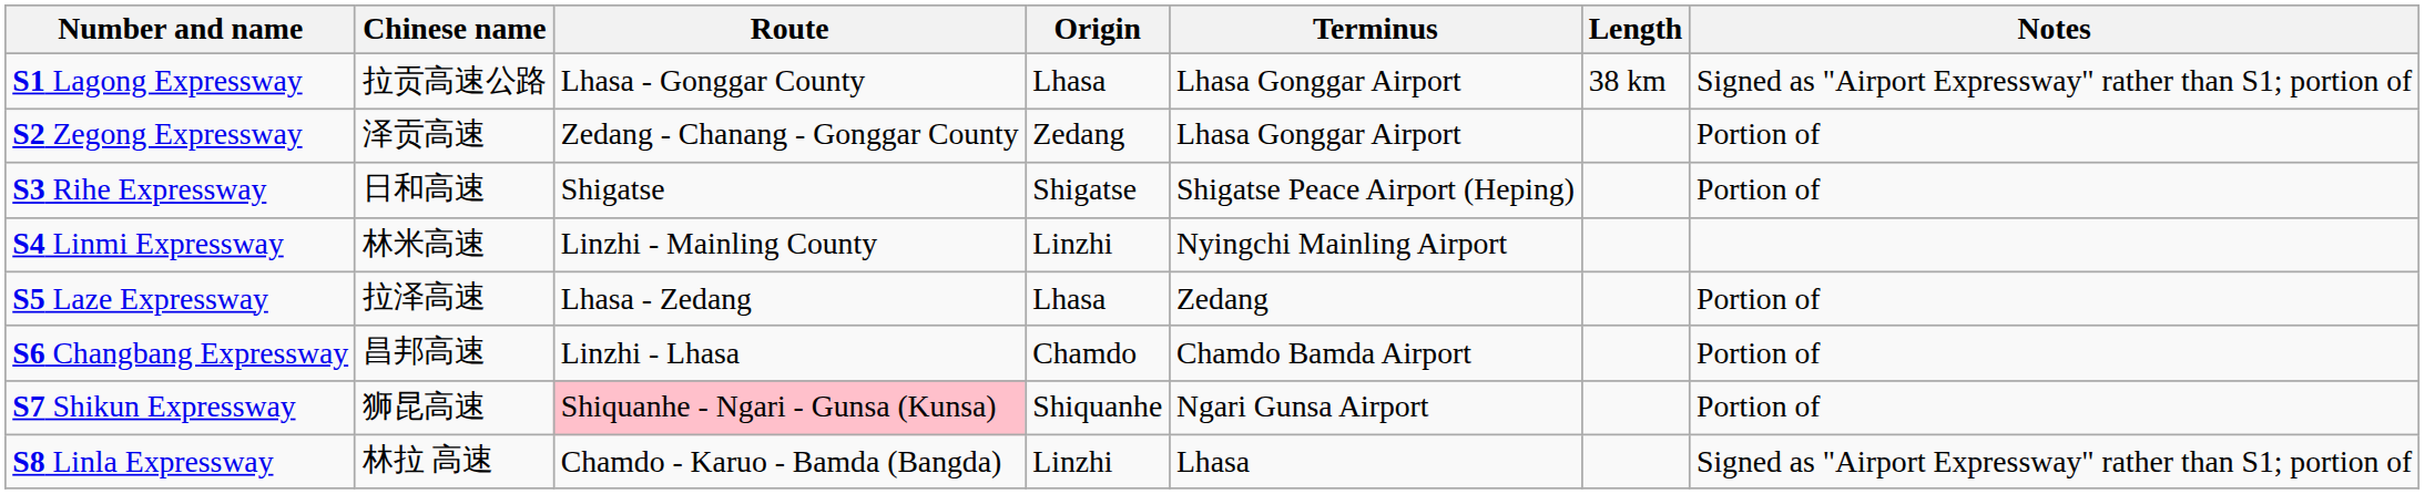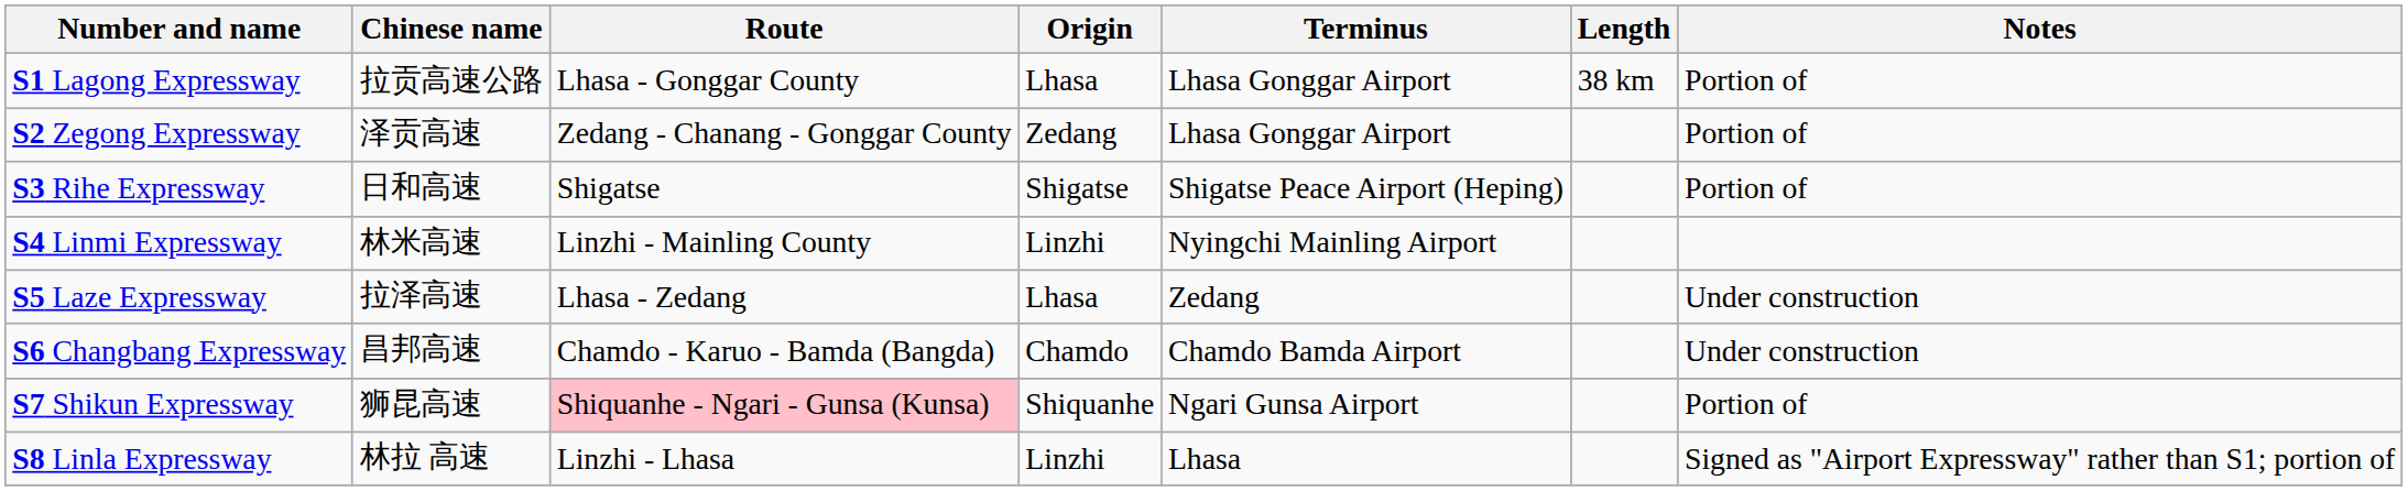S1 Lagong Expressway | Notes: Signed as "Airport Expressway" rather than S1; portion of -> Portion of
S5 Laze Expressway | Notes: Portion of -> Under construction
S6 Changbang Expressway | Route: Linzhi - Lhasa -> Chamdo - Karuo - Bamda (Bangda)
S6 Changbang Expressway | Notes: Portion of -> Under construction
S8 Linla Expressway | Route: Chamdo - Karuo - Bamda (Bangda) -> Linzhi - Lhasa
